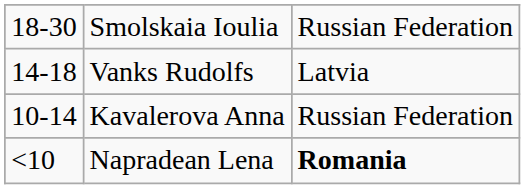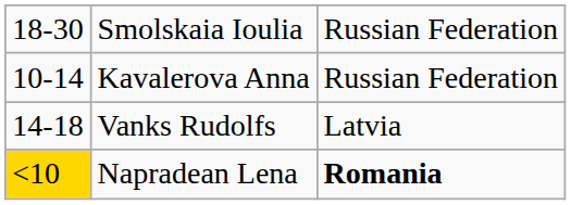rows swapped: Vanks Rudolfs <-> Kavalerova Anna
Napradean Lena | column 1: no background -> gold background
